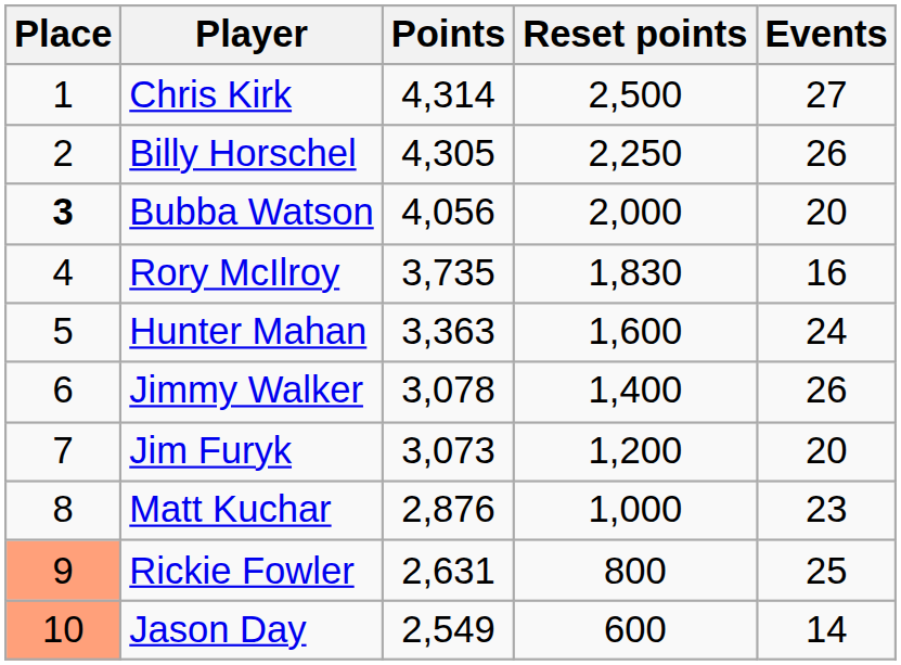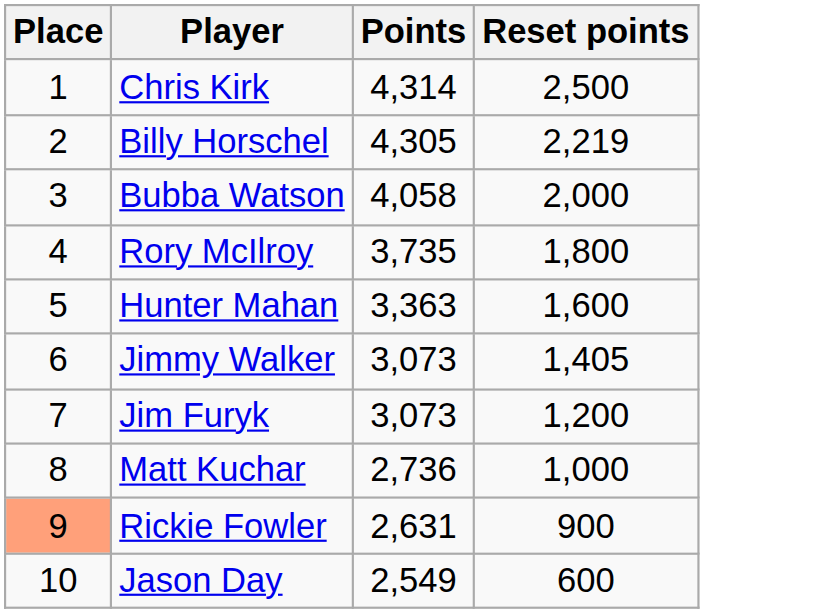- column: Events | 27 | 26 | 20 | 16 | 24 | 26 | 20 | 23 | 25 | 14
Billy Horschel | Reset points: 2,250 -> 2,219
Bubba Watson | Place: bold -> normal
Bubba Watson | Points: 4,056 -> 4,058
Rory McIlroy | Reset points: 1,830 -> 1,800
Jimmy Walker | Points: 3,078 -> 3,073
Jimmy Walker | Reset points: 1,400 -> 1,405
Matt Kuchar | Points: 2,876 -> 2,736
Rickie Fowler | Reset points: 800 -> 900
Jason Day | Place: lightsalmon background -> no background
